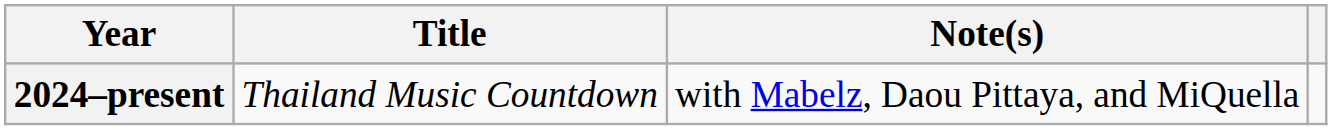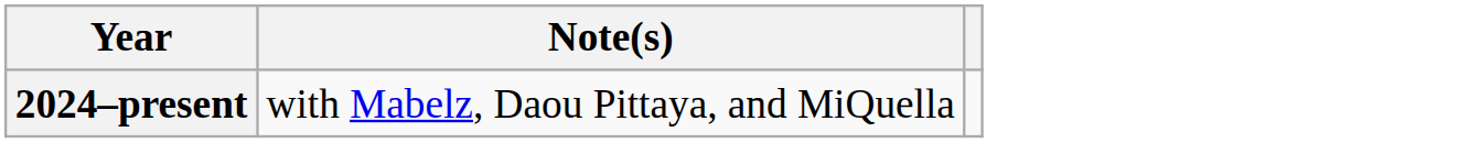- column: Title | Thailand Music Countdown
